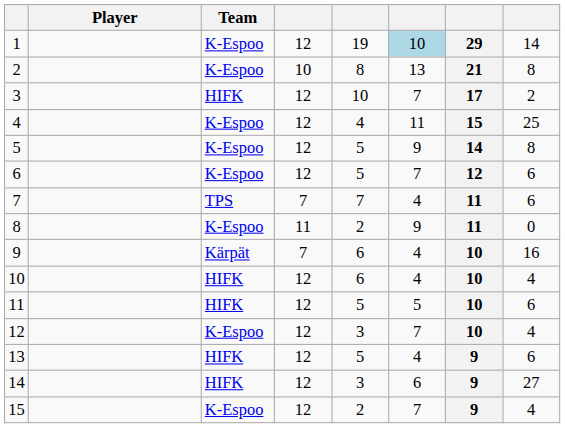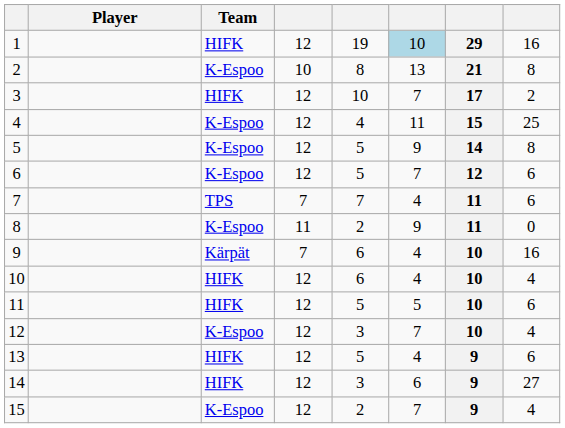1 | Team: K-Espoo -> HIFK
1 | column 8: 14 -> 16
